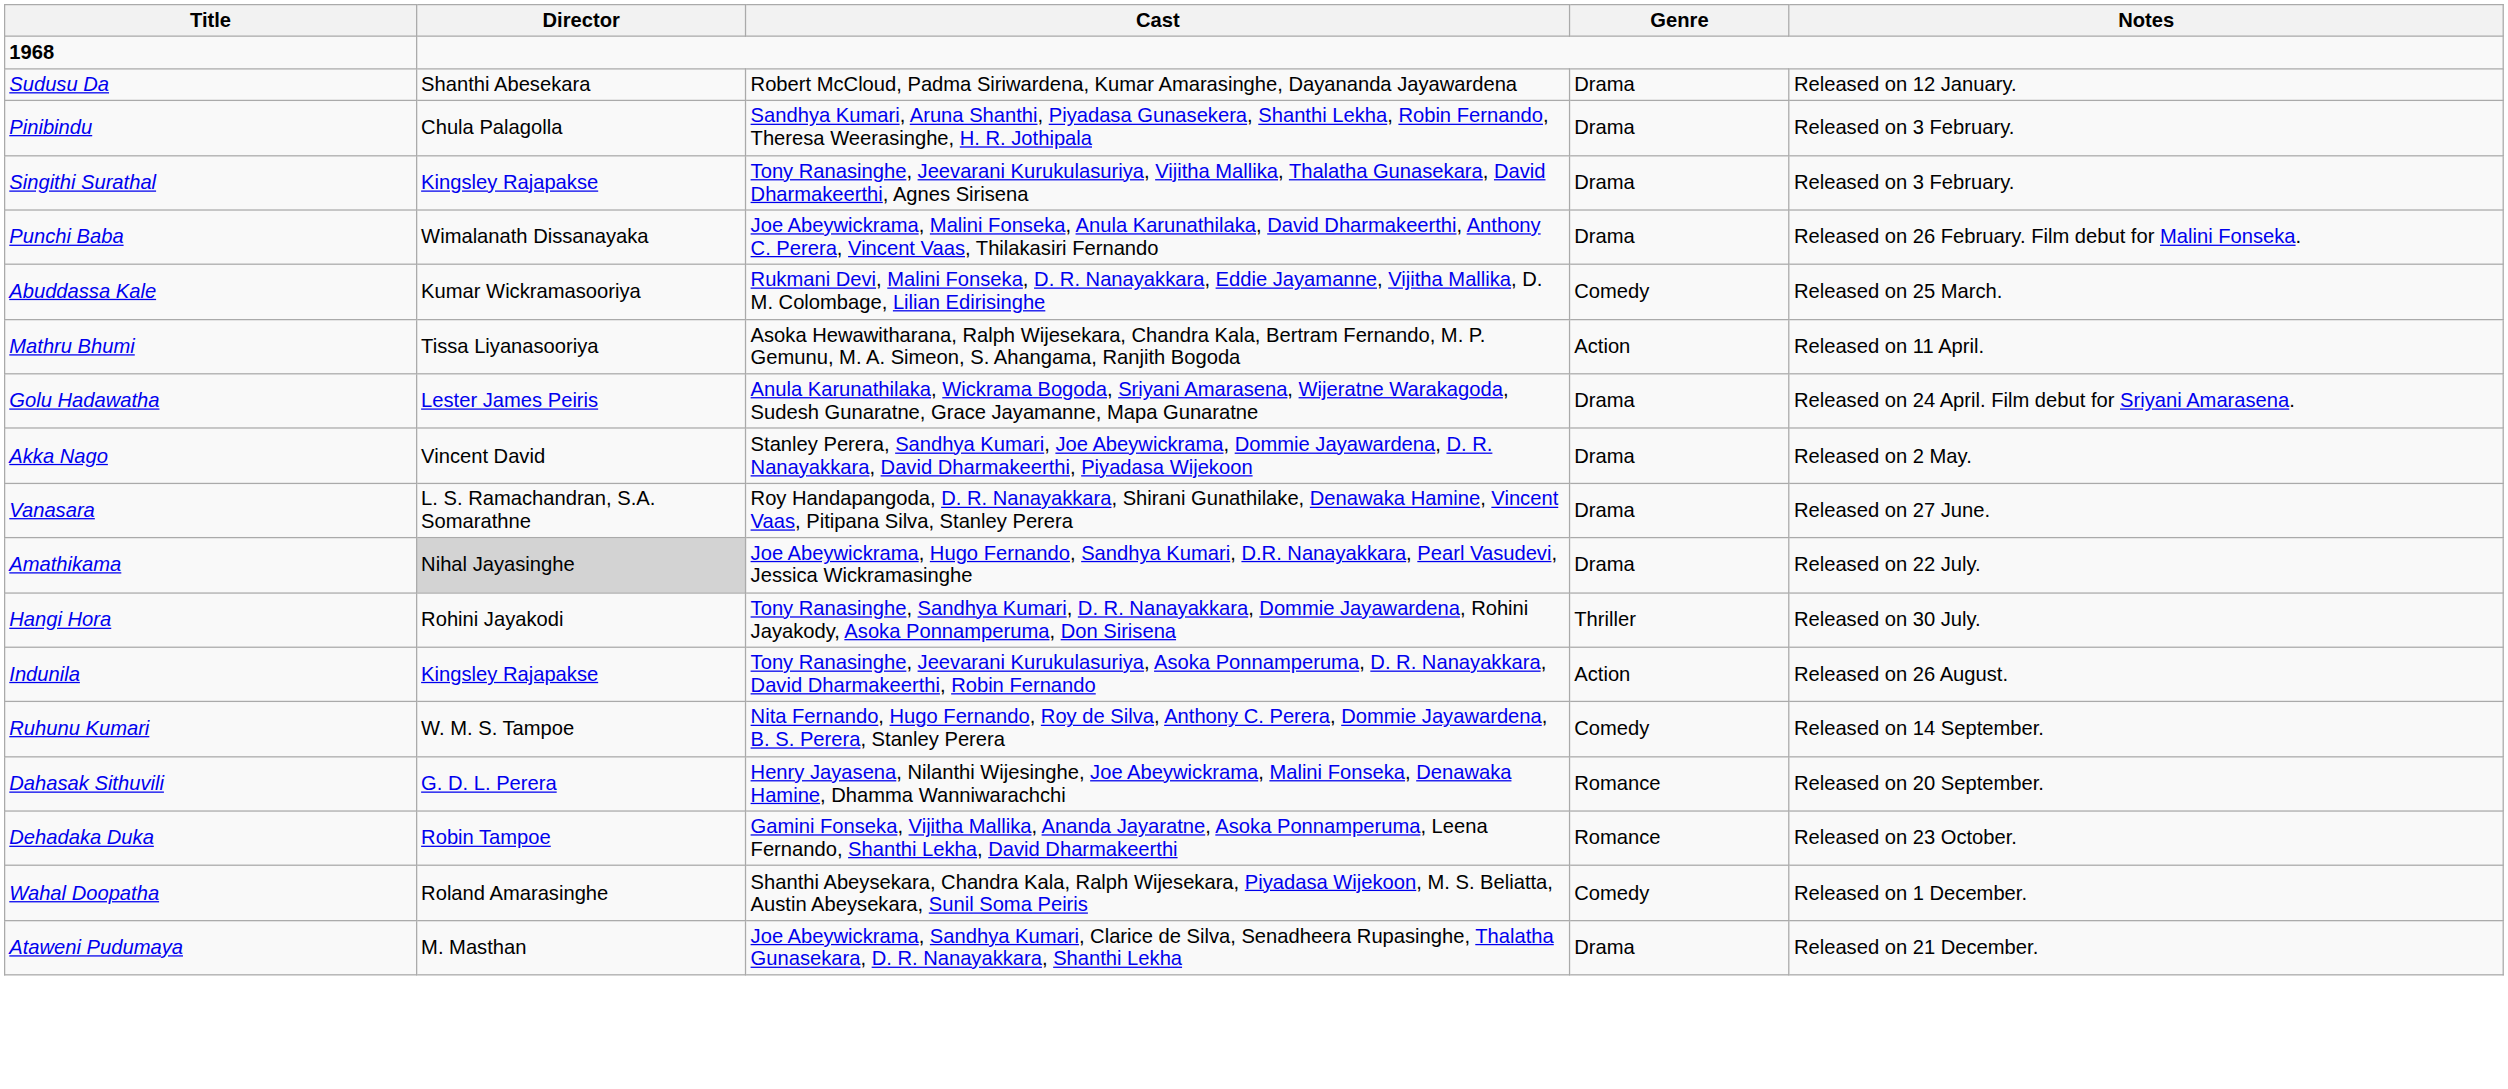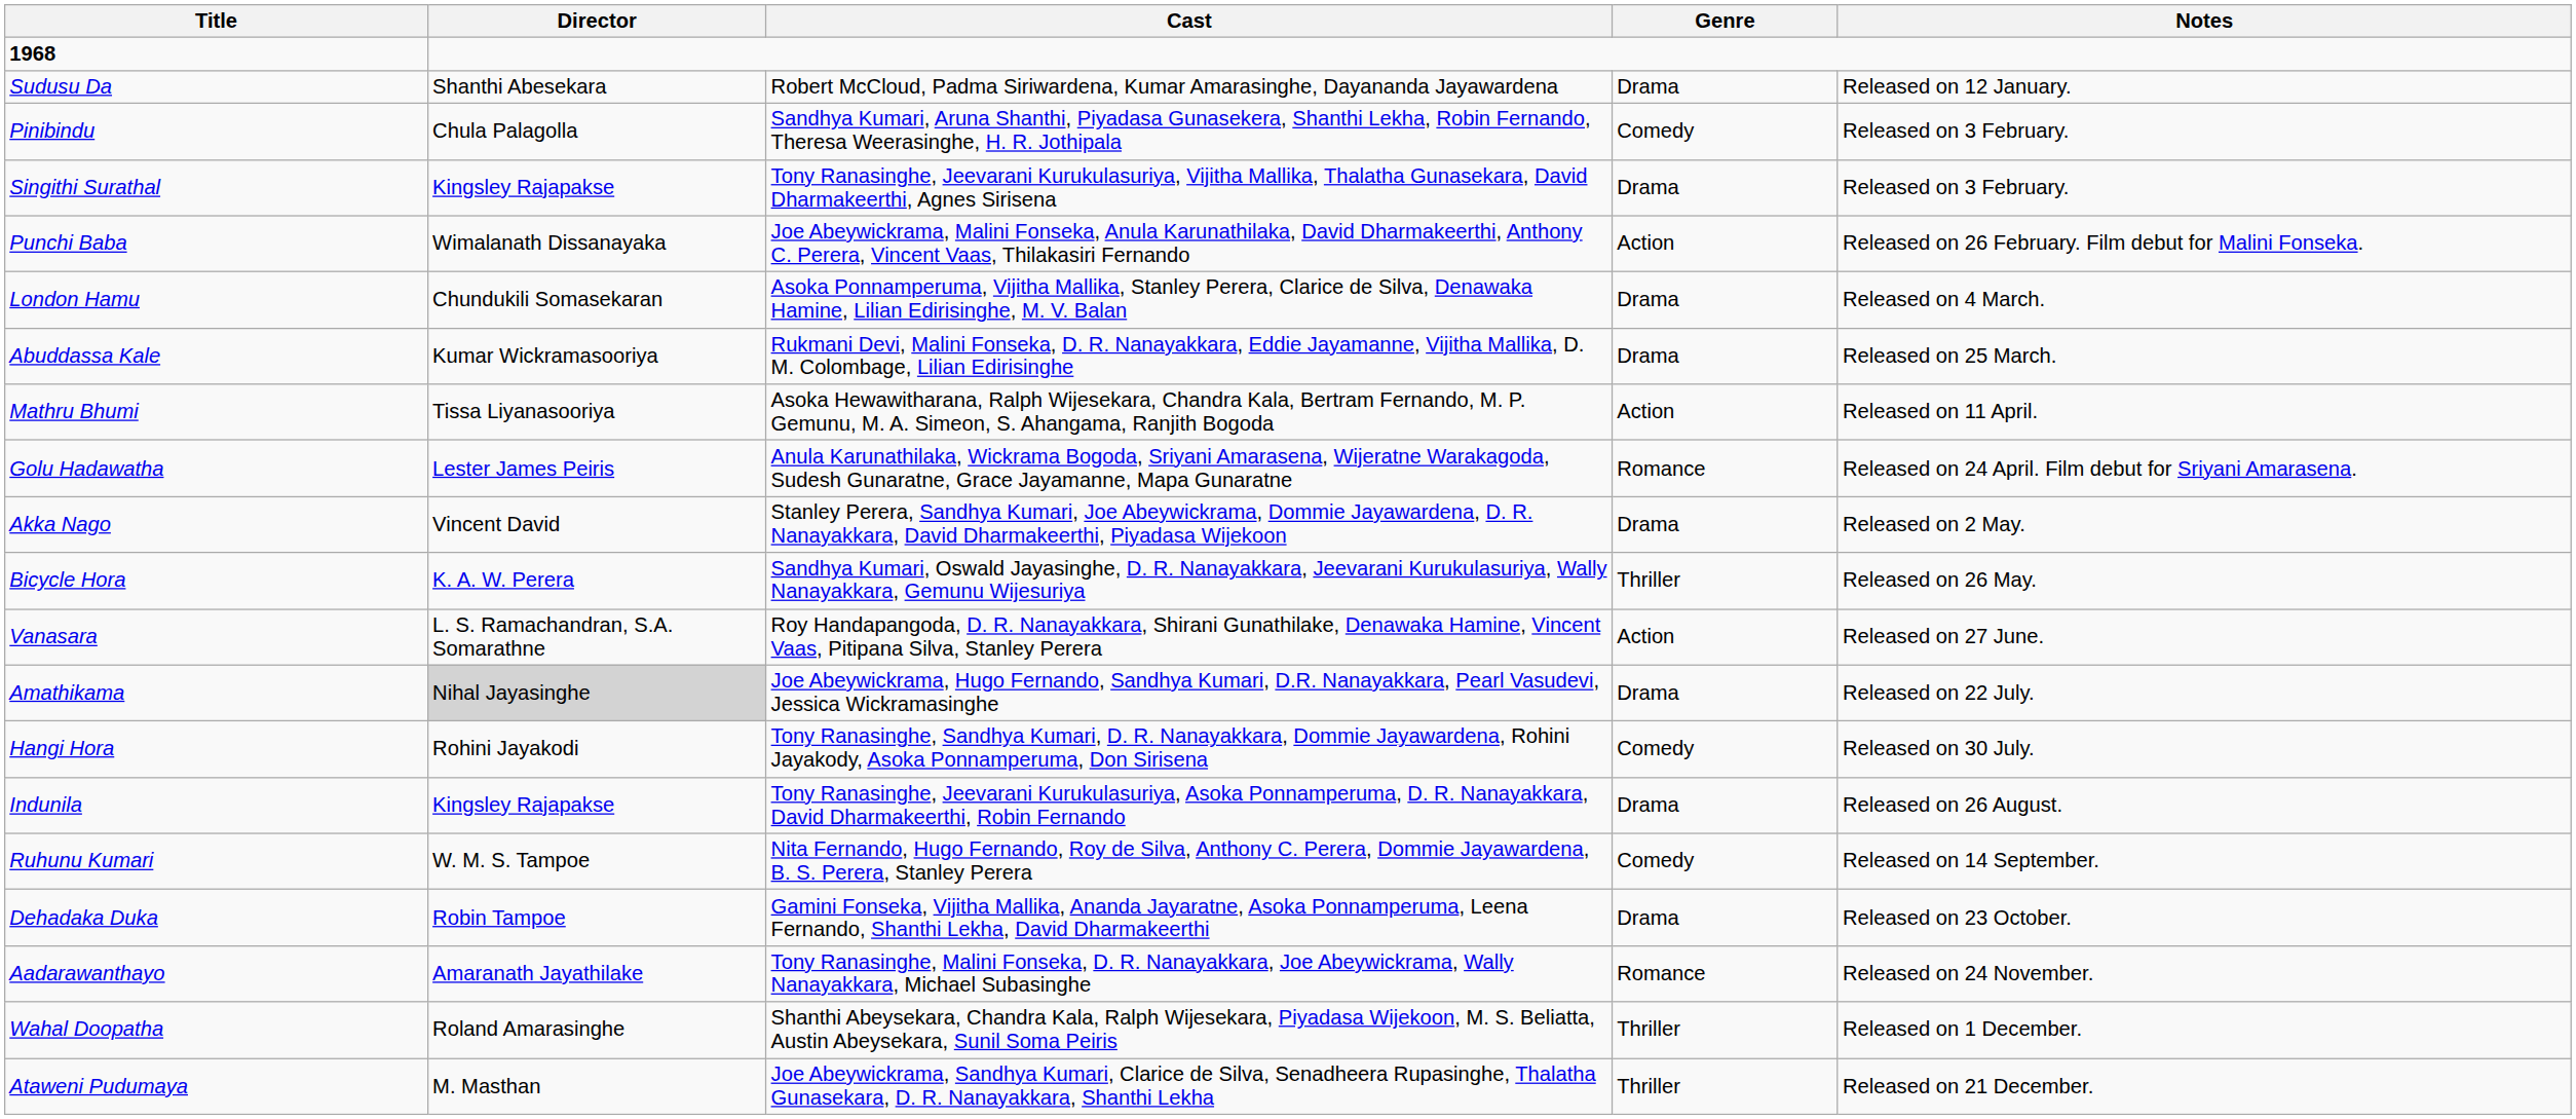Pinibindu | Genre: Drama -> Comedy
Punchi Baba | Genre: Drama -> Action
+ row: London Hamu | Chundukili Somasekaran | Asoka Ponnamperuma, Vijitha Mallika, Stanley Perera, Clarice de Silva, Denawaka Hamine, Lilian Edirisinghe, M. V. Balan | Drama | Released on 4 March.
Abuddassa Kale | Genre: Comedy -> Drama
Golu Hadawatha | Genre: Drama -> Romance
+ row: Bicycle Hora | K. A. W. Perera | Sandhya Kumari, Oswald Jayasinghe, D. R. Nanayakkara, Jeevarani Kurukulasuriya, Wally Nanayakkara, Gemunu Wijesuriya | Thriller | Released on 26 May.
Vanasara | Genre: Drama -> Action
Hangi Hora | Genre: Thriller -> Comedy
Indunila | Genre: Action -> Drama
- row: Dahasak Sithuvili | G. D. L. Perera | Henry Jayasena, Nilanthi Wijesinghe, Joe Abeywickrama, Malini Fonseka, Denawaka Hamine, Dhamma Wanniwarachchi | Romance | Released on 20 September.
Dehadaka Duka | Genre: Romance -> Drama
+ row: Aadarawanthayo | Amaranath Jayathilake | Tony Ranasinghe, Malini Fonseka, D. R. Nanayakkara, Joe Abeywickrama, Wally Nanayakkara, Michael Subasinghe | Romance | Released on 24 November.
Wahal Doopatha | Genre: Comedy -> Thriller
Ataweni Pudumaya | Genre: Drama -> Thriller
